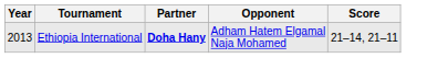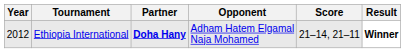+ column: Result | Winner
Ethiopia International | Year: 2013 -> 2012
